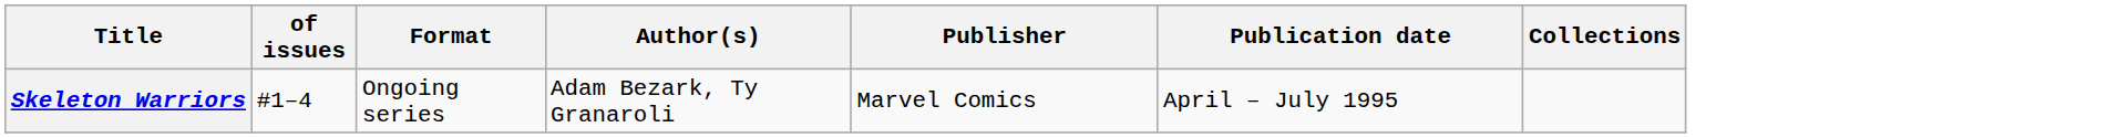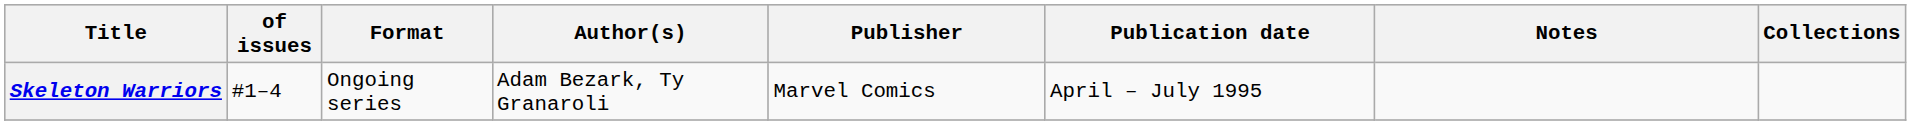+ column: Notes
